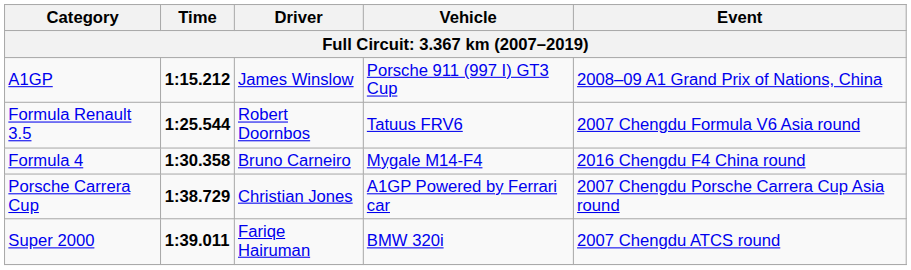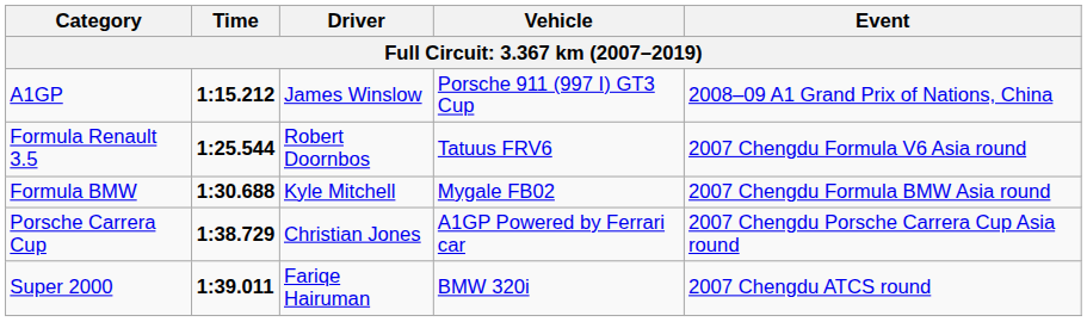- row: Formula 4 | 1:30.358 | Bruno Carneiro | Mygale M14-F4 | 2016 Chengdu F4 China round
+ row: Formula BMW | 1:30.688 | Kyle Mitchell | Mygale FB02 | 2007 Chengdu Formula BMW Asia round
